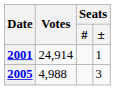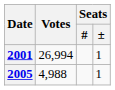2001 | Votes: 24,914 -> 26,994
2005 | Seats / ±: 3 -> 1
